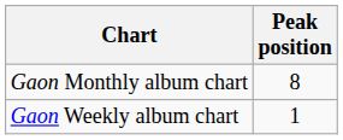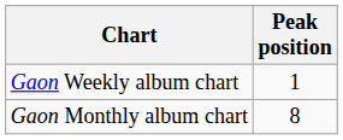rows swapped: Gaon Weekly album chart <-> Gaon Monthly album chart
